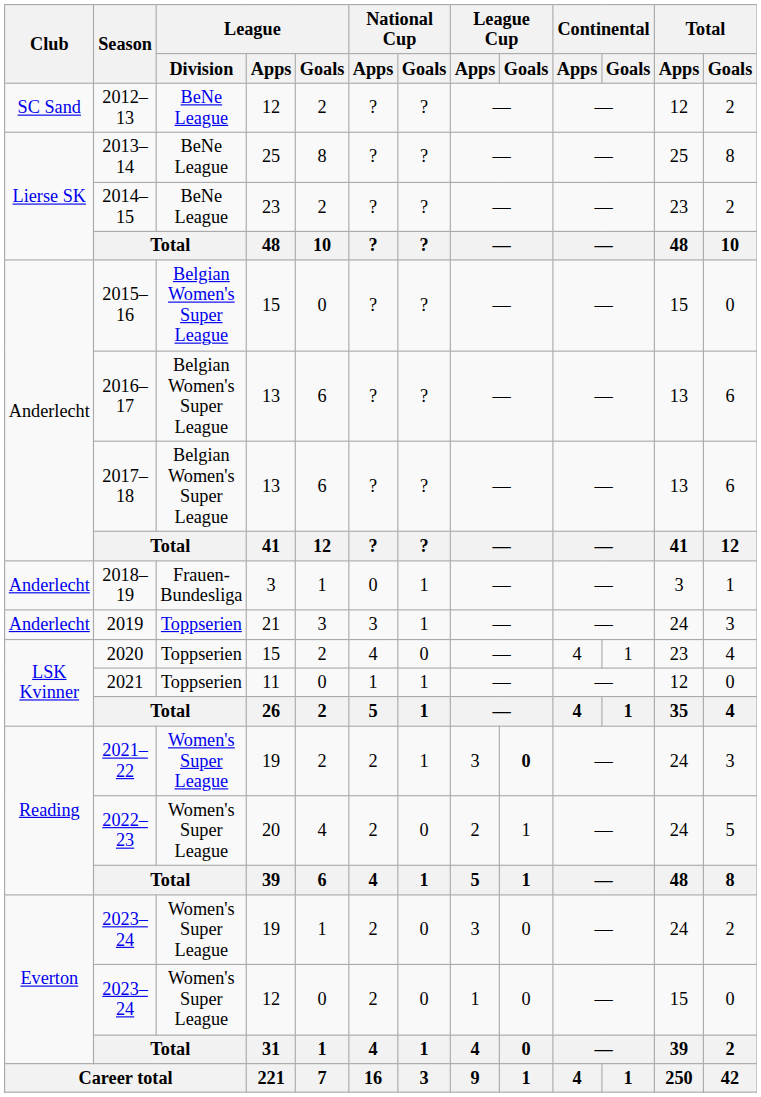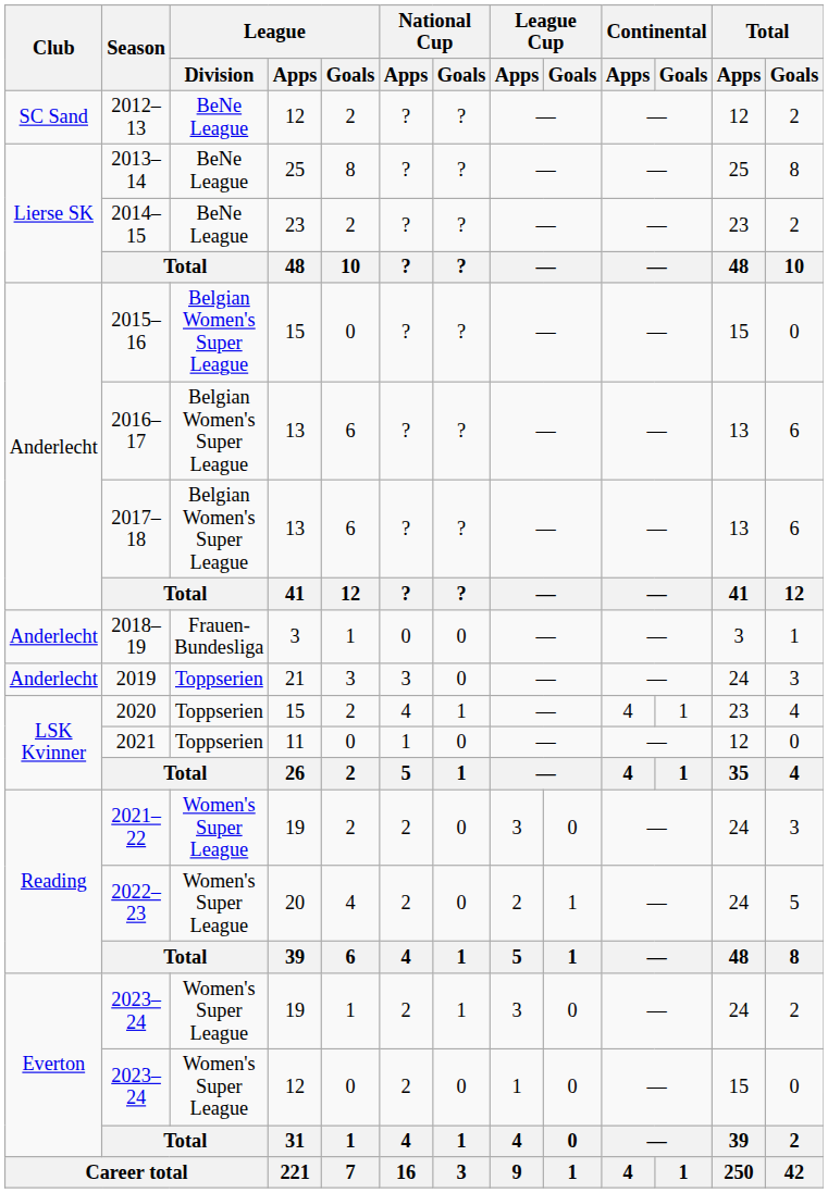2018–19 | National Cup / Goals: 1 -> 0
2019 | National Cup / Goals: 1 -> 0
2020 | National Cup / Goals: 0 -> 1
2021 | National Cup / Goals: 1 -> 0
2021–22 | National Cup / Goals: 1 -> 0
2021–22 | League Cup / Goals: bold -> normal
2023–24 / 19 | National Cup / Goals: 0 -> 1
